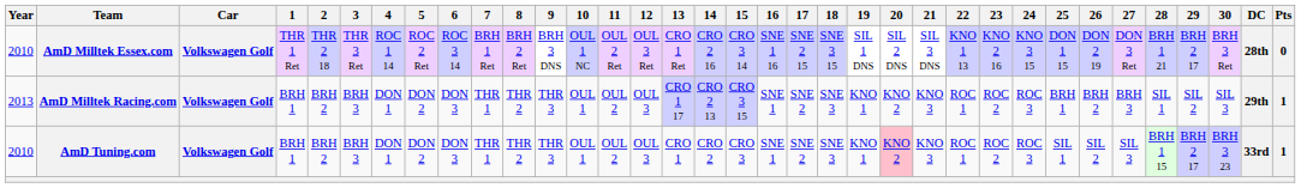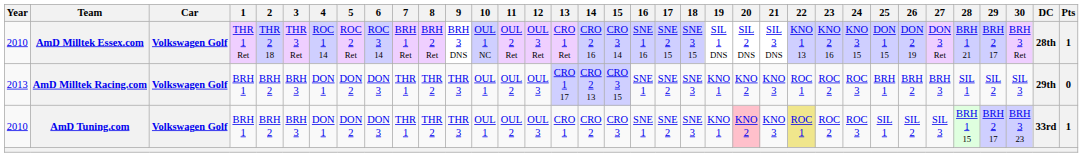AmD Milltek Essex.com | Pts: 0 -> 1
AmD Milltek Racing.com | Pts: 1 -> 0
AmD Tuning.com | 22: no background -> khaki background
